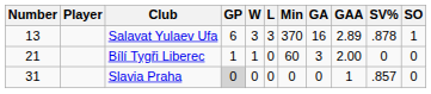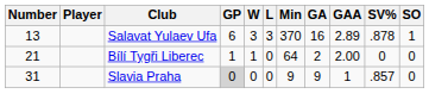Bílí Tygři Liberec | Min: 60 -> 64
Bílí Tygři Liberec | GA: 3 -> 2
Slavia Praha | Min: 0 -> 9
Slavia Praha | GA: 0 -> 9
